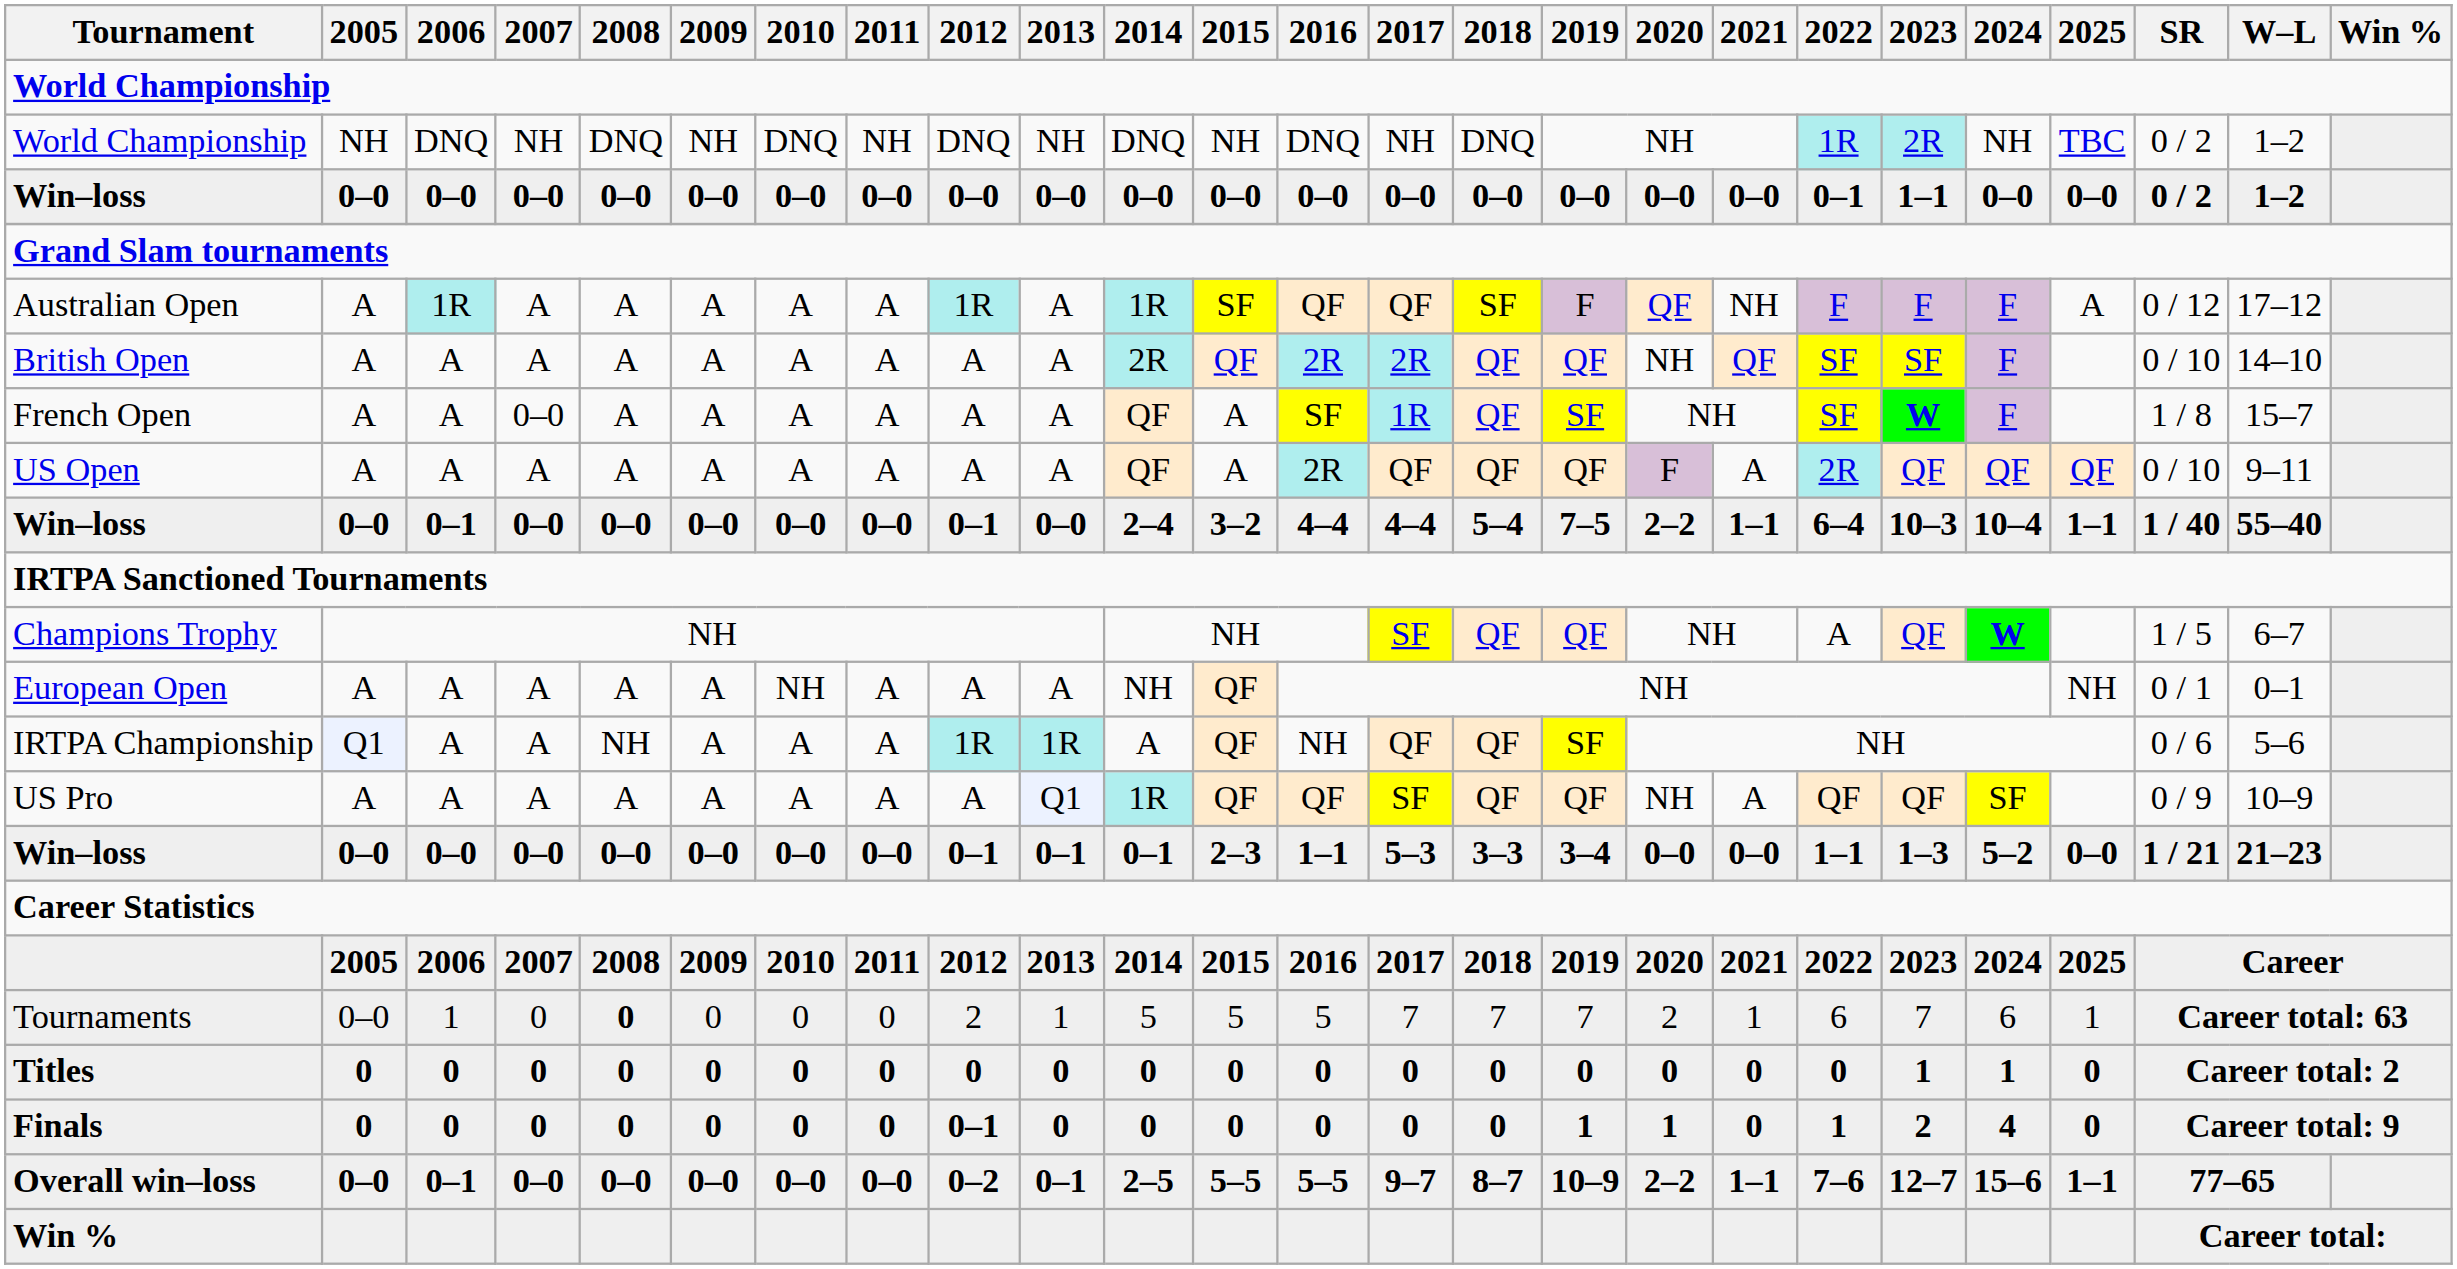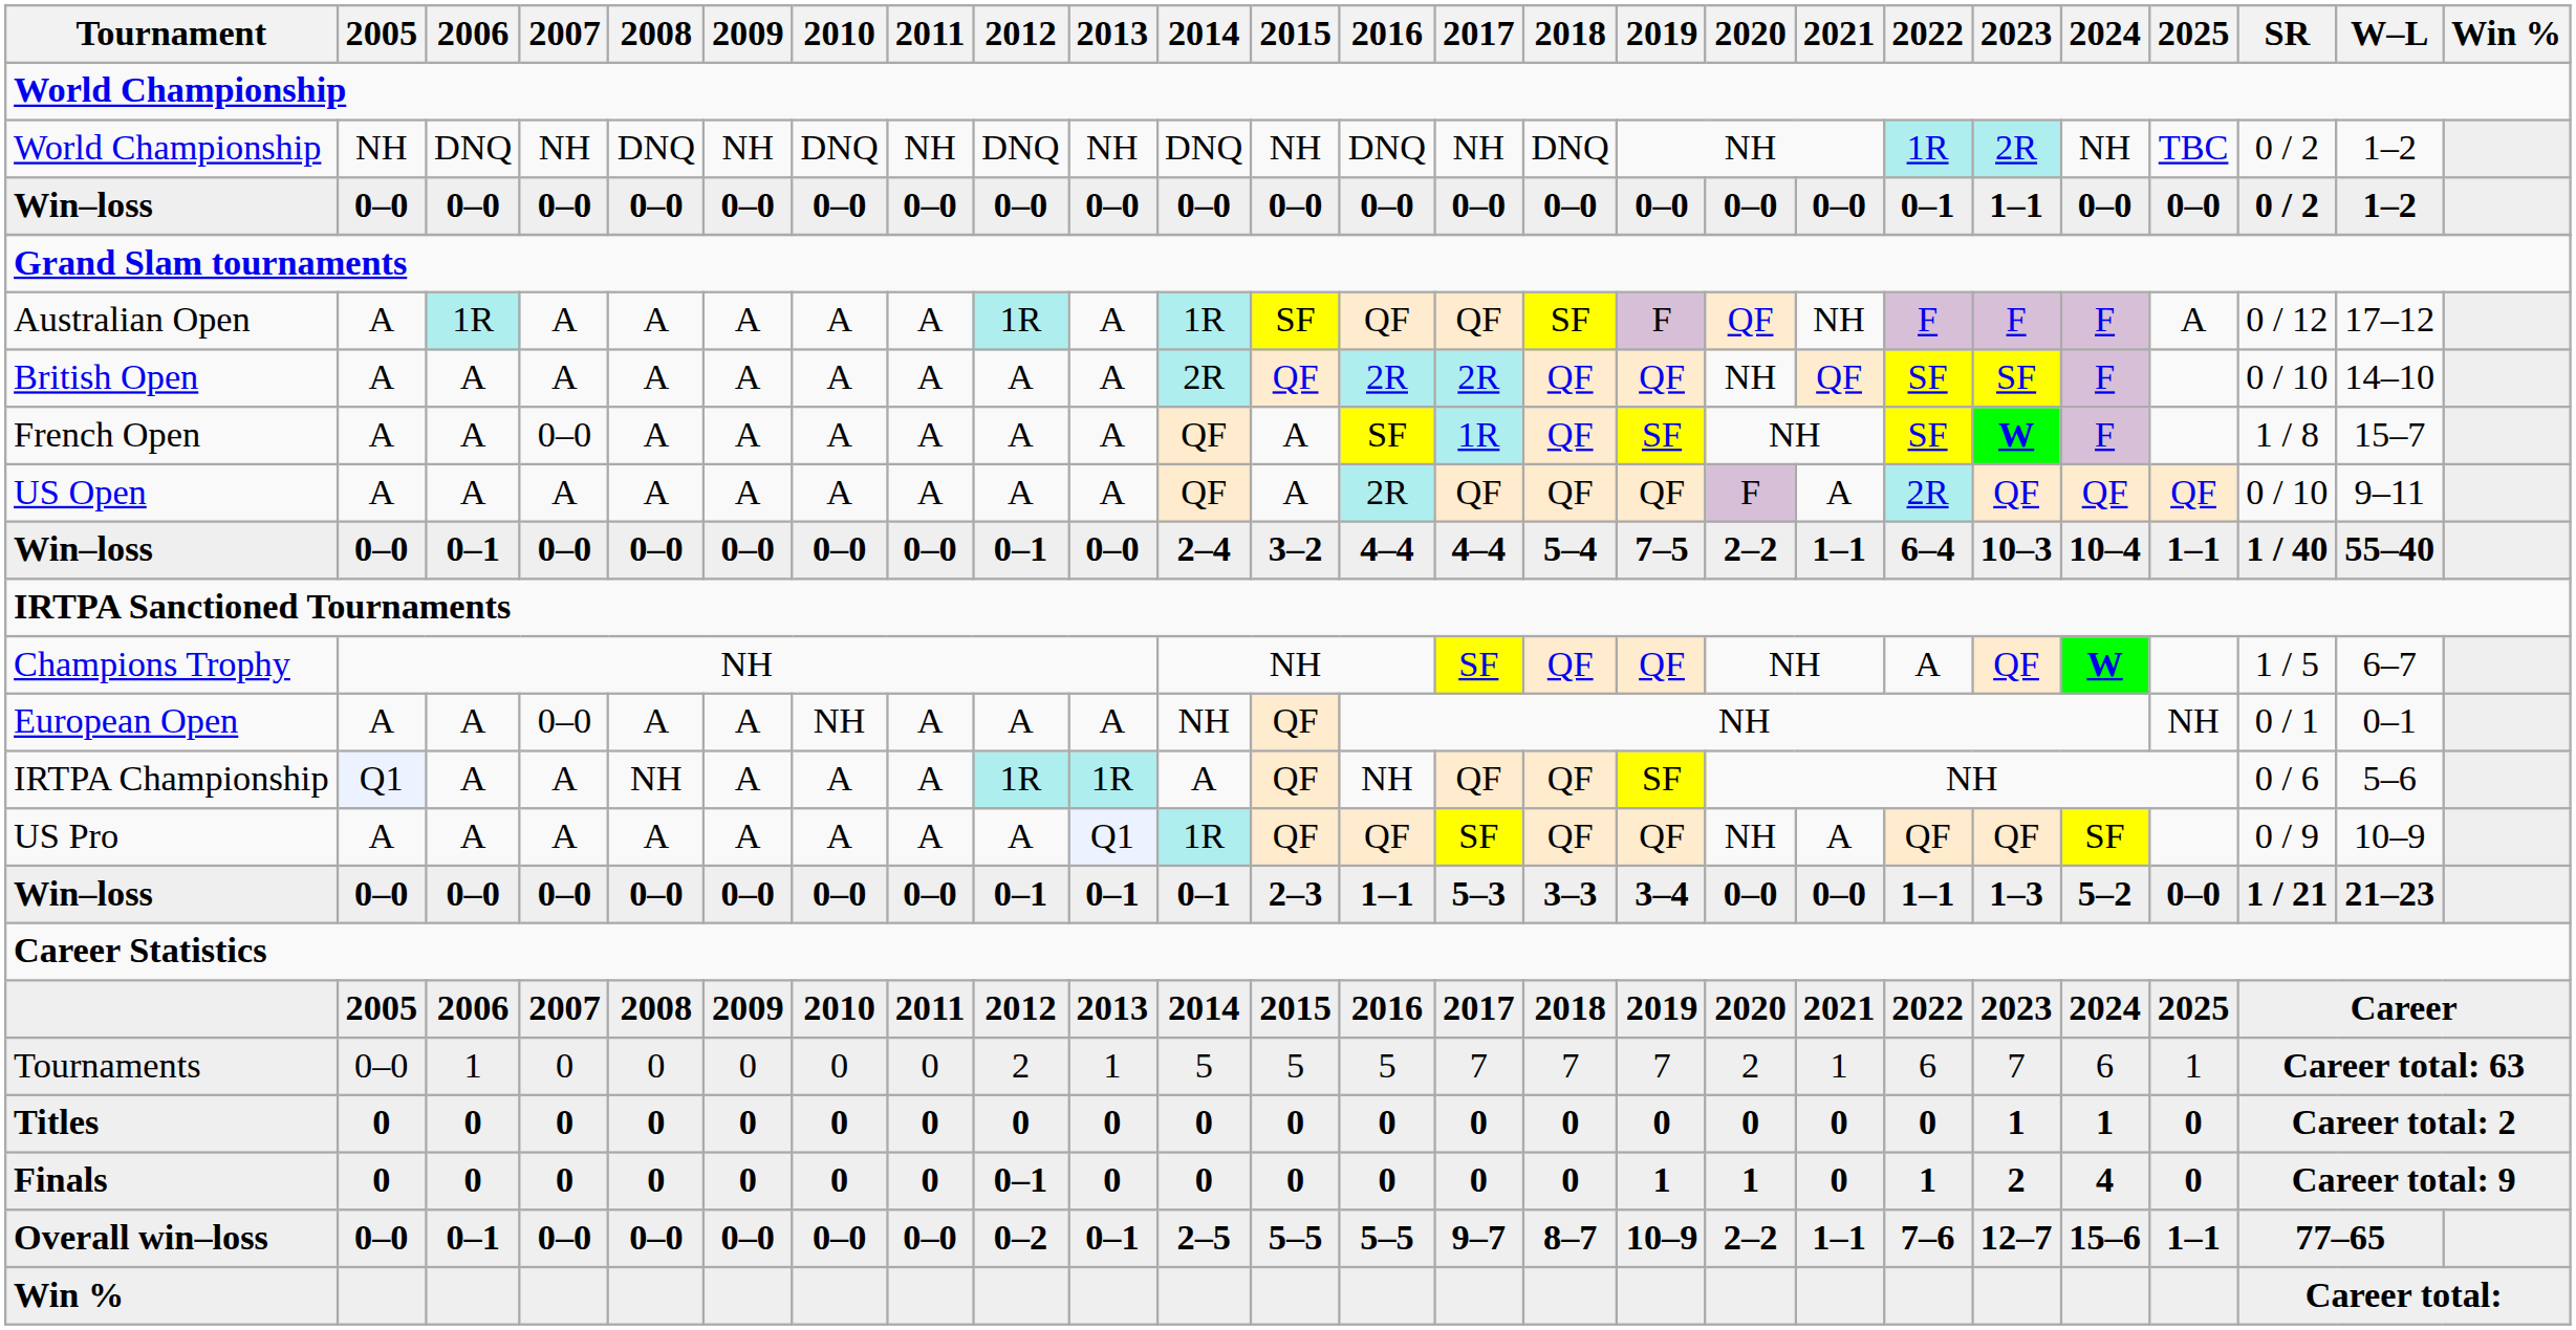European Open | 2007: A -> 0–0
Tournaments | 2008: bold -> normal
